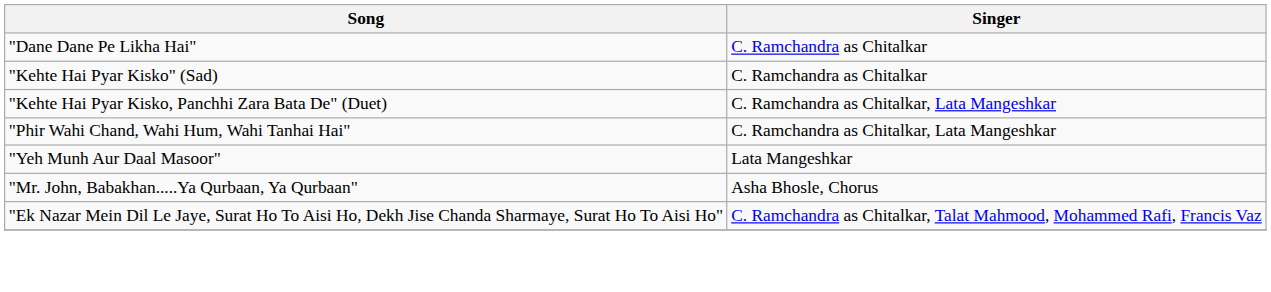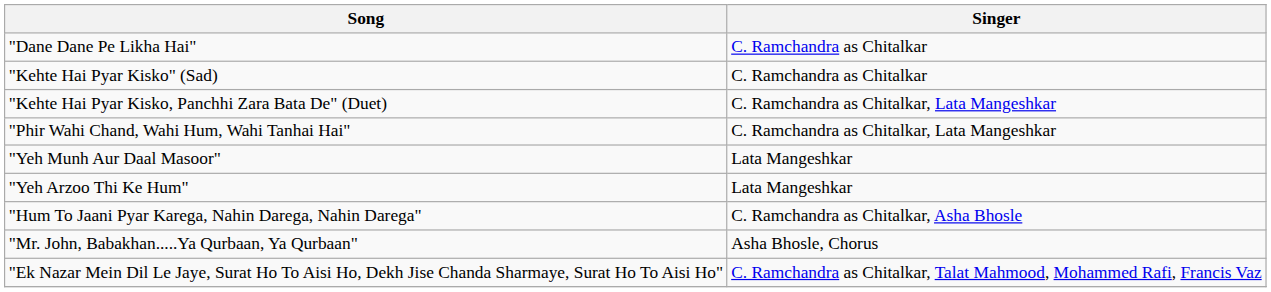+ row: "Yeh Arzoo Thi Ke Hum" | Lata Mangeshkar
+ row: "Hum To Jaani Pyar Karega, Nahin Darega, Nahin Darega" | C. Ramchandra as Chitalkar, Asha Bhosle
